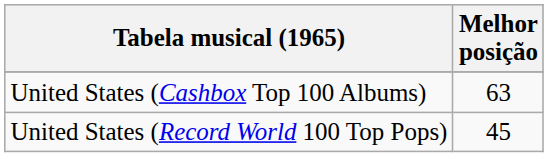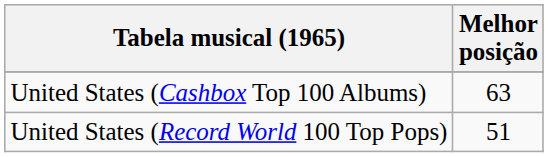United States (Record World 100 Top Pops) | Melhor posição: 45 -> 51
